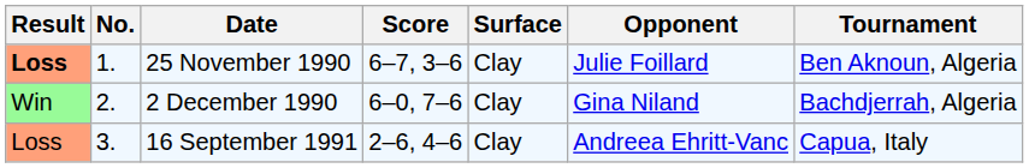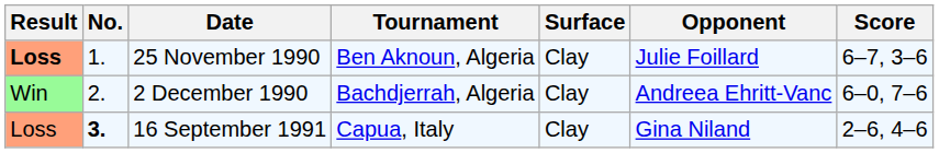columns swapped: Tournament <-> Score
2 December 1990 | Opponent: Gina Niland -> Andreea Ehritt-Vanc
16 September 1991 | No.: normal -> bold
16 September 1991 | Opponent: Andreea Ehritt-Vanc -> Gina Niland
